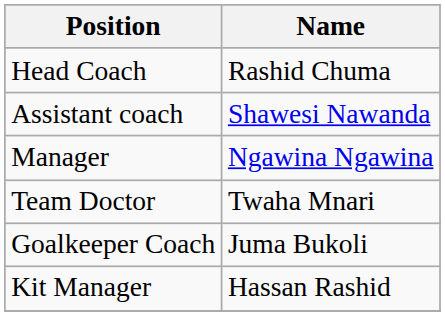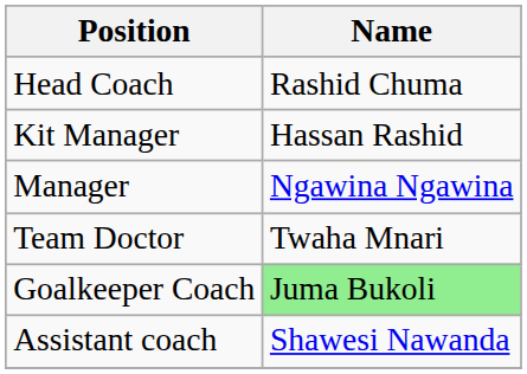rows swapped: Assistant coach <-> Kit Manager
Goalkeeper Coach | Name: no background -> lightgreen background
